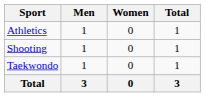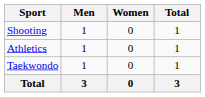rows swapped: Athletics <-> Shooting
